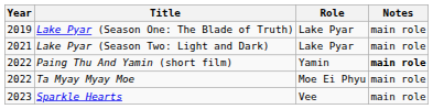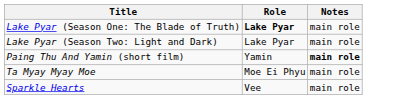- column: Year | 2019 | 2021 | 2022 | 2022 | 2023
Lake Pyar (Season One: The Blade of Truth) | Role: normal -> bold
